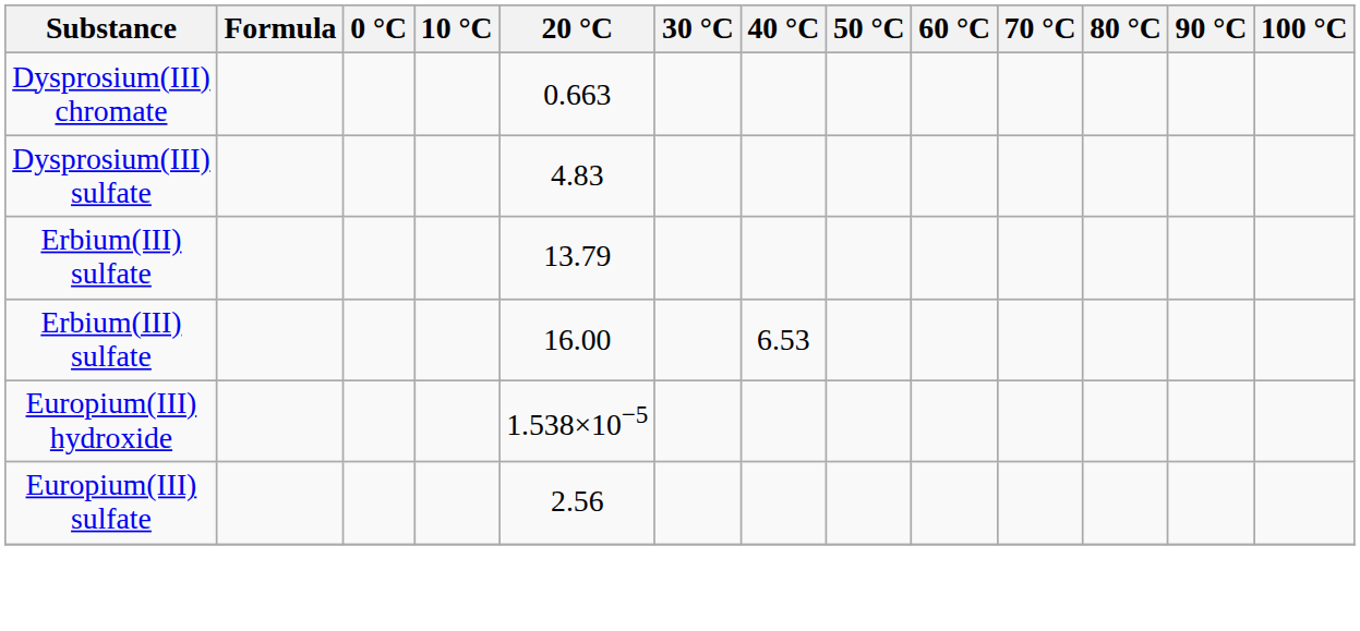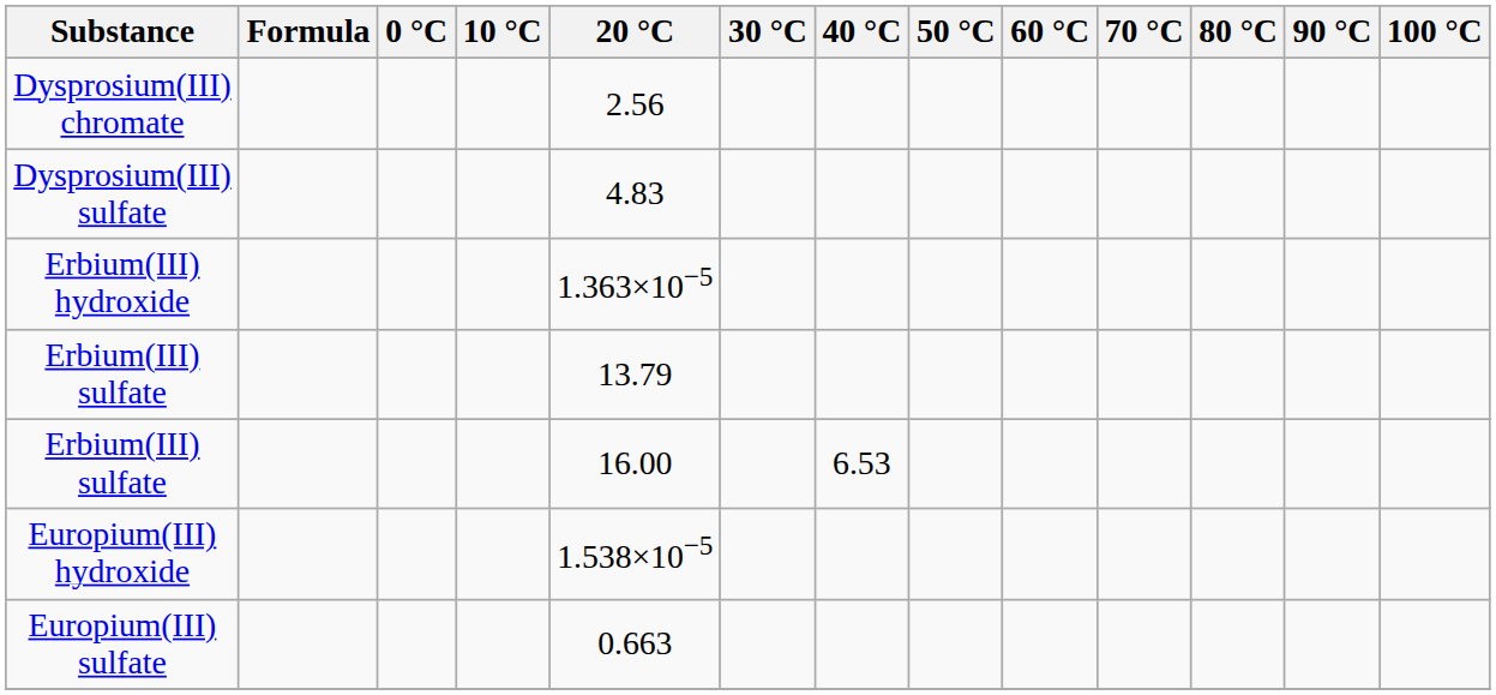Dysprosium(III) chromate | 20 °C: 0.663 -> 2.56
+ row: Erbium(III) hydroxide | 1.363×10−5
Europium(III) sulfate | 20 °C: 2.56 -> 0.663
